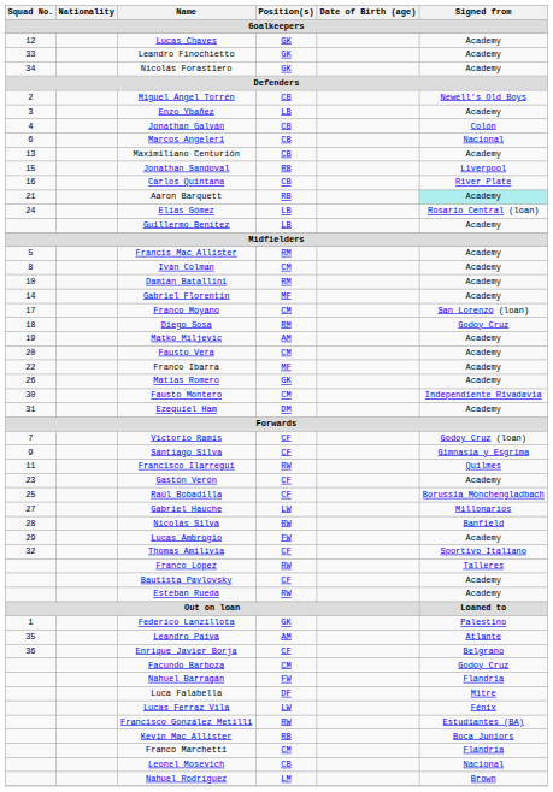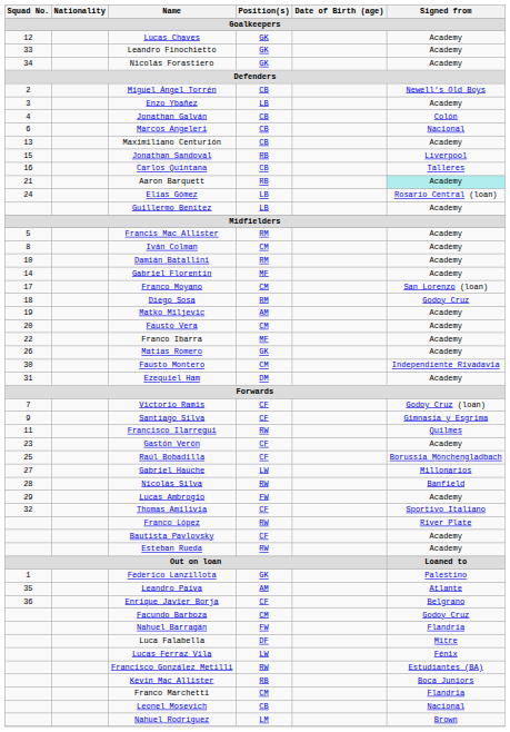Carlos Quintana | Signed from / Goalkeepers: River Plate -> Talleres
Franco López | Signed from / Goalkeepers: Talleres -> River Plate
